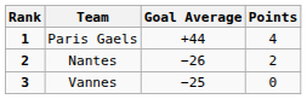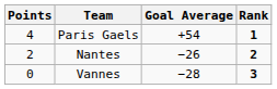columns swapped: Rank <-> Points
Paris Gaels | Goal Average: +44 -> +54
Vannes | Goal Average: −25 -> −28
